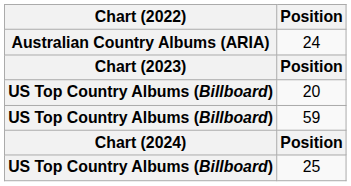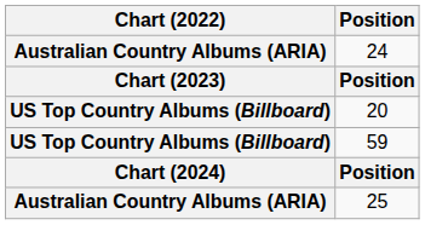25 | Chart (2022): US Top Country Albums (Billboard) -> Australian Country Albums (ARIA)
